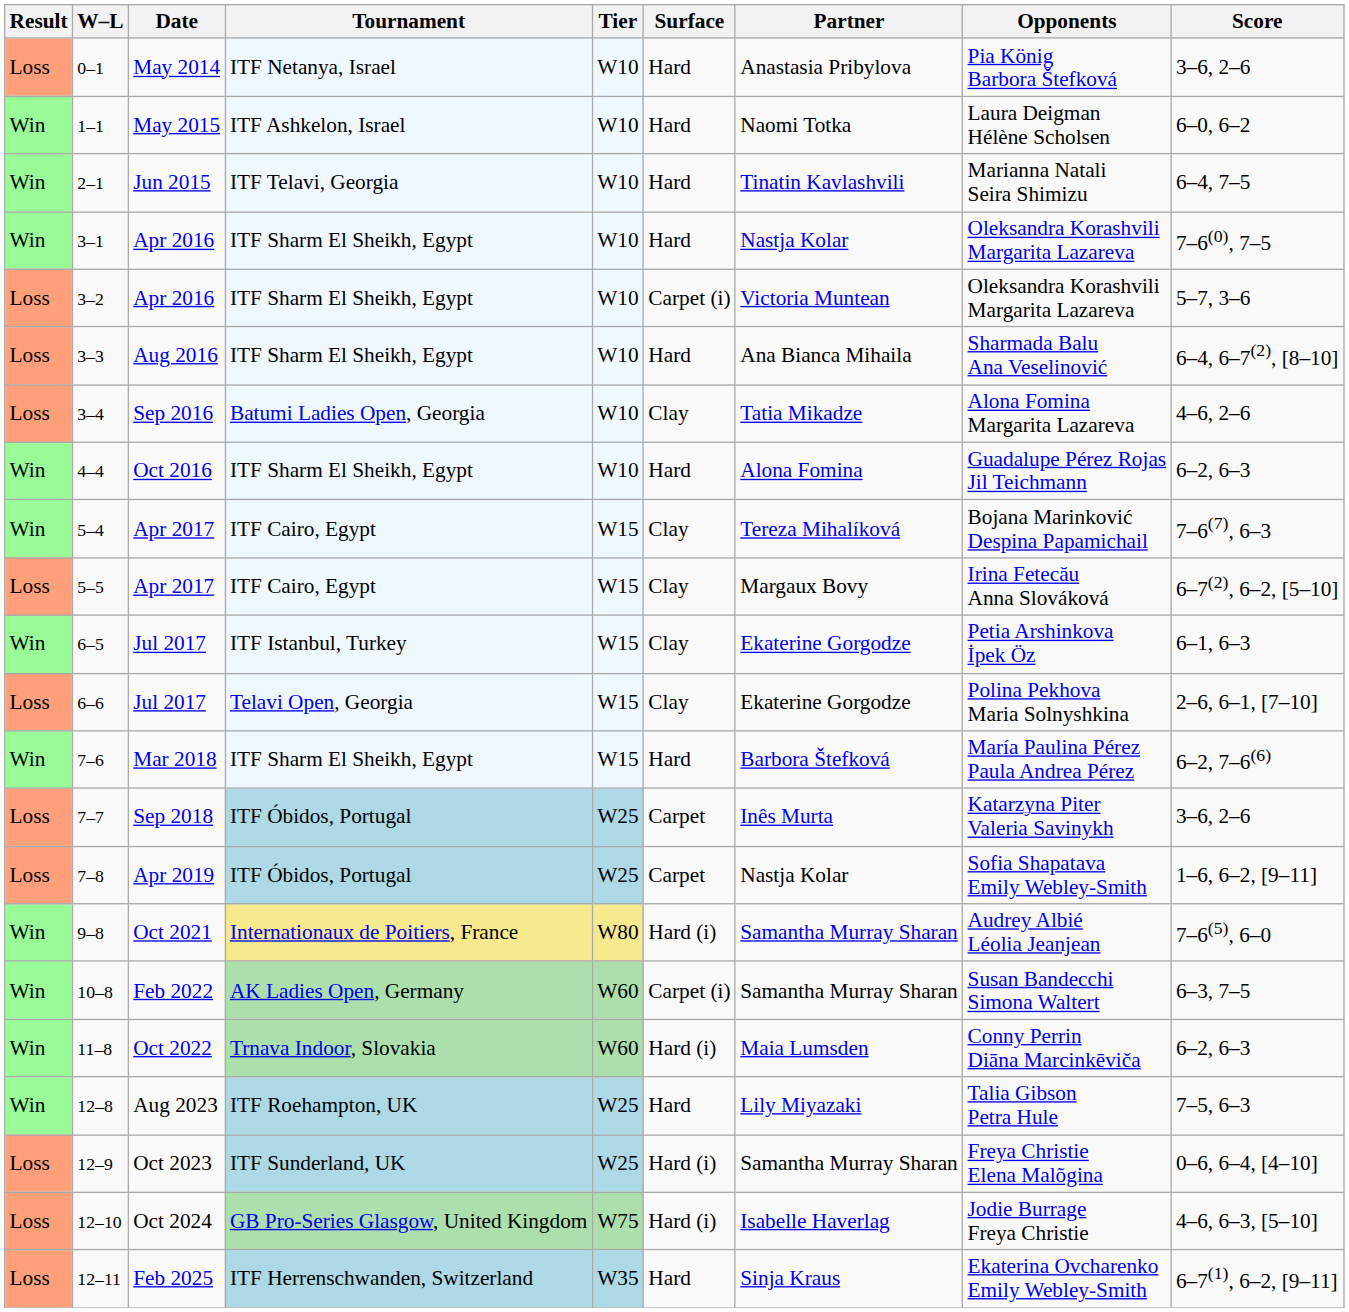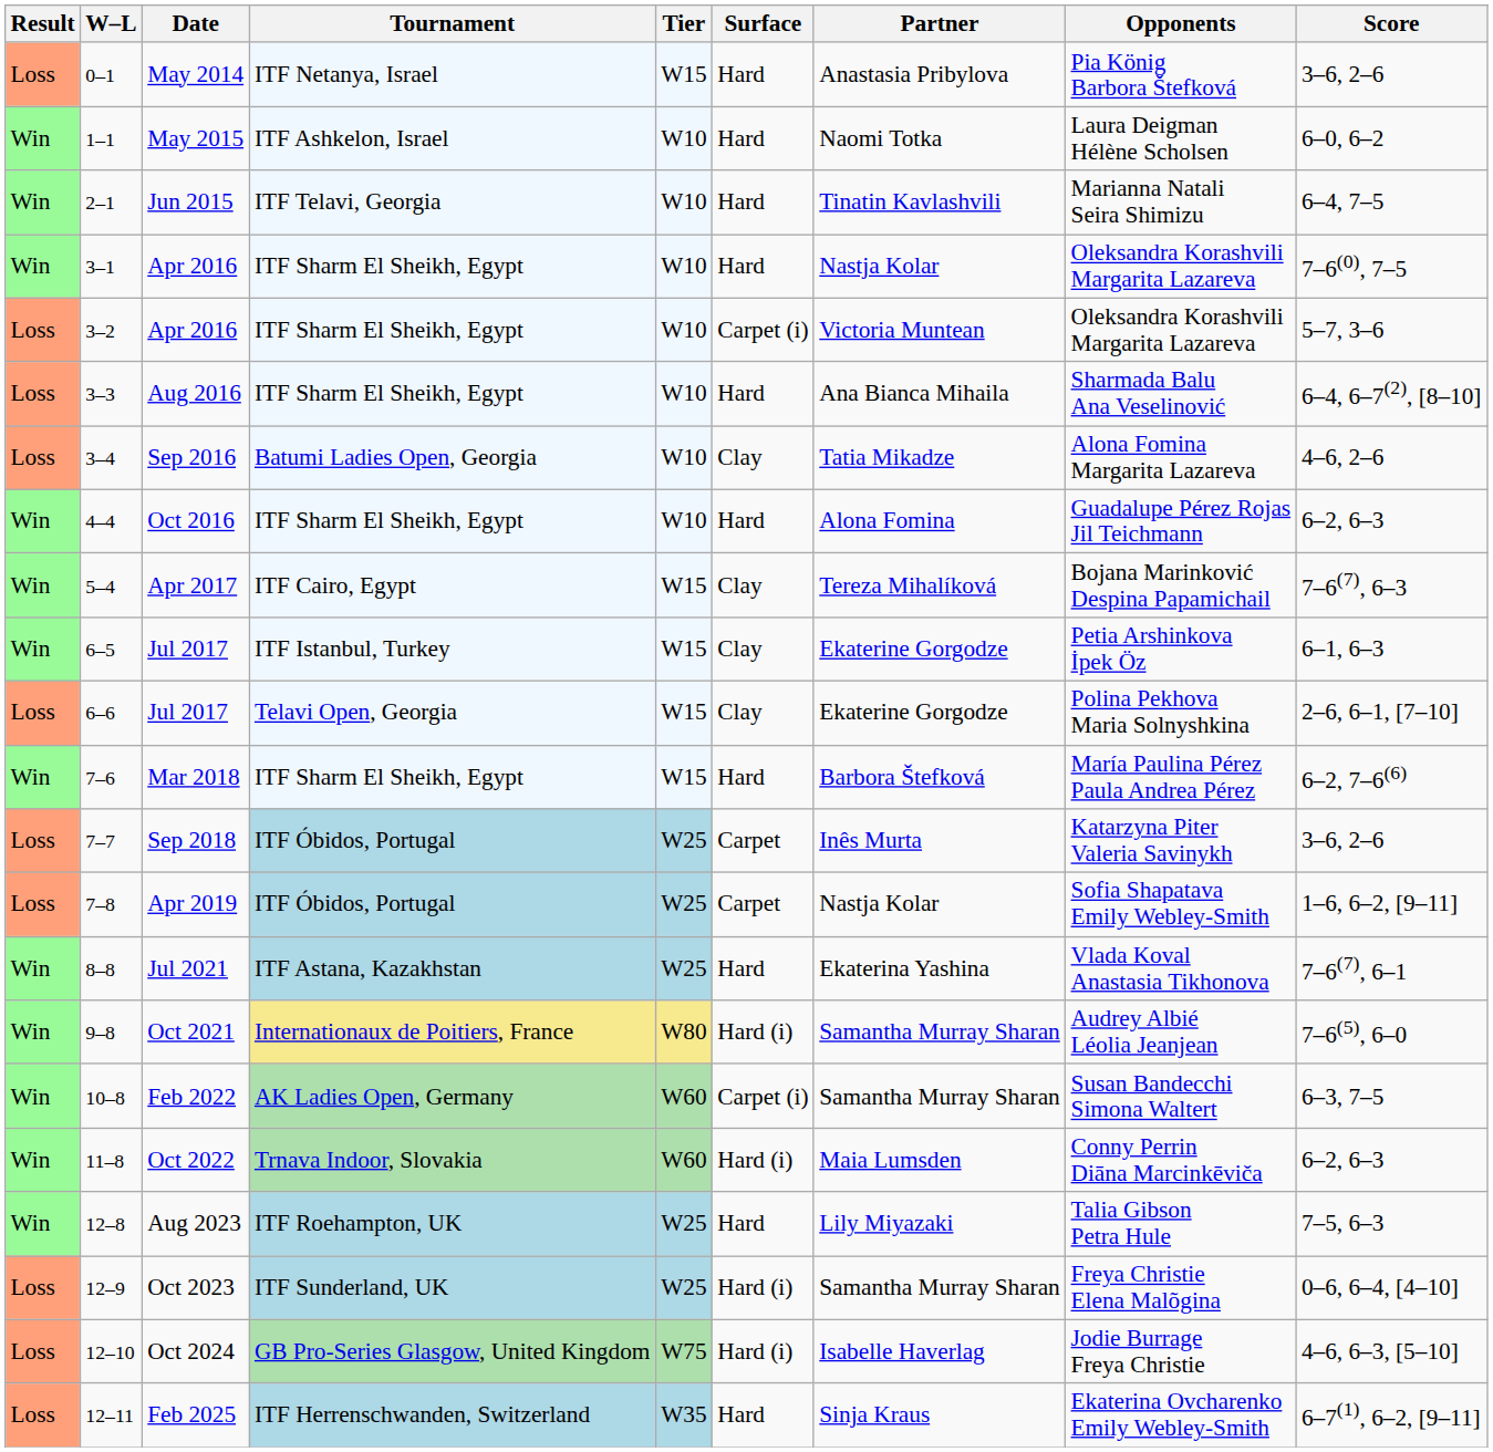0–1 | Tier: W10 -> W15
- row: Loss | 5–5 | Apr 2017 | ITF Cairo, Egypt | W15 | Clay | Margaux Bovy | Irina Fetecău Anna Slováková | 6–7(2), 6–2, [5–10]
+ row: Win | 8–8 | Jul 2021 | ITF Astana, Kazakhstan | W25 | Hard | Ekaterina Yashina | Vlada Koval Anastasia Tikhonova | 7–6(7), 6–1
